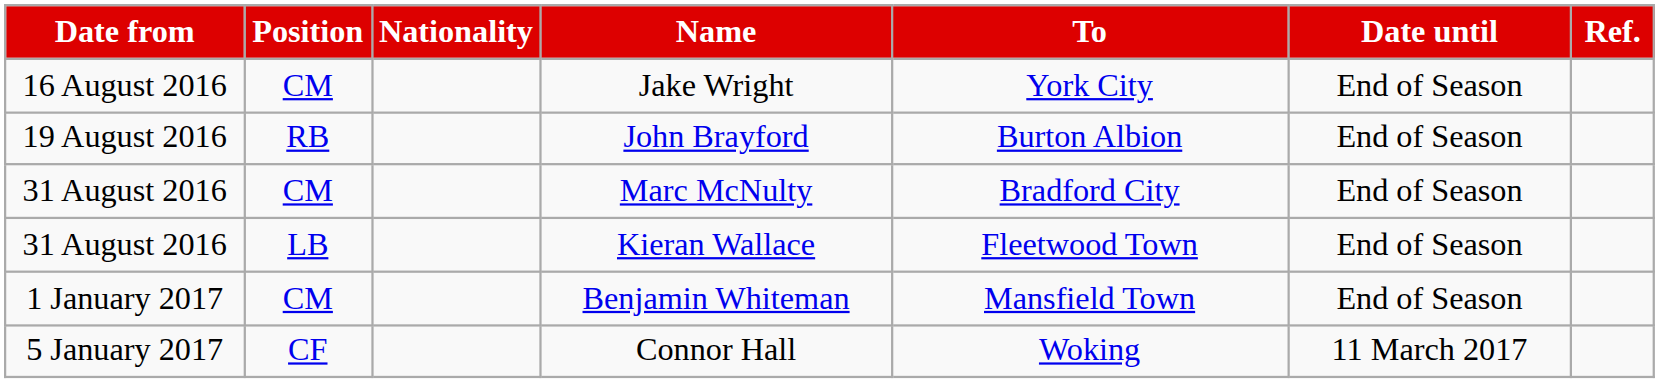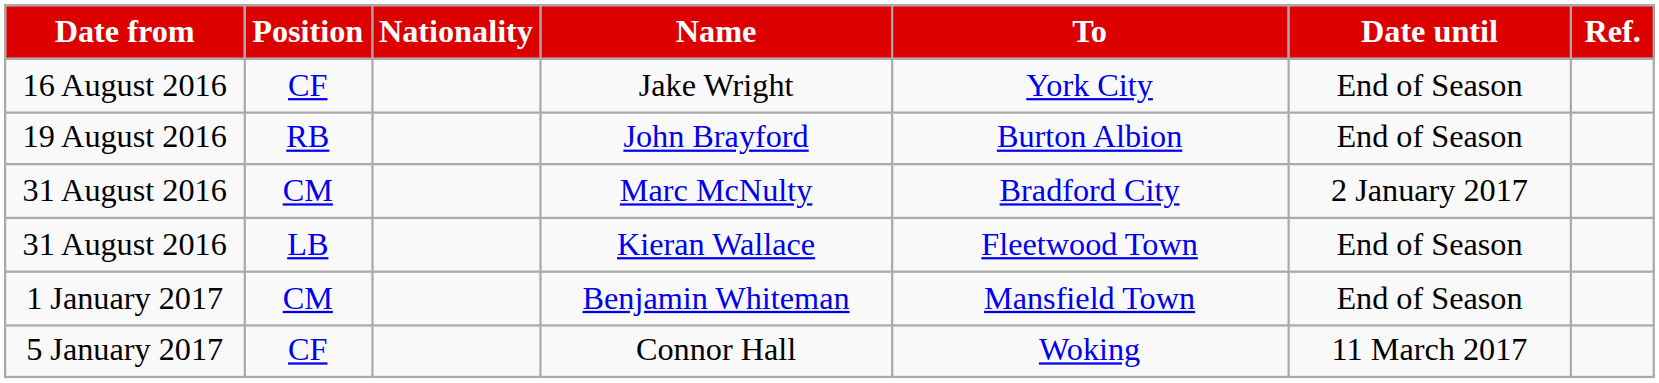Jake Wright | Position: CM -> CF
Marc McNulty | Date until: End of Season -> 2 January 2017
